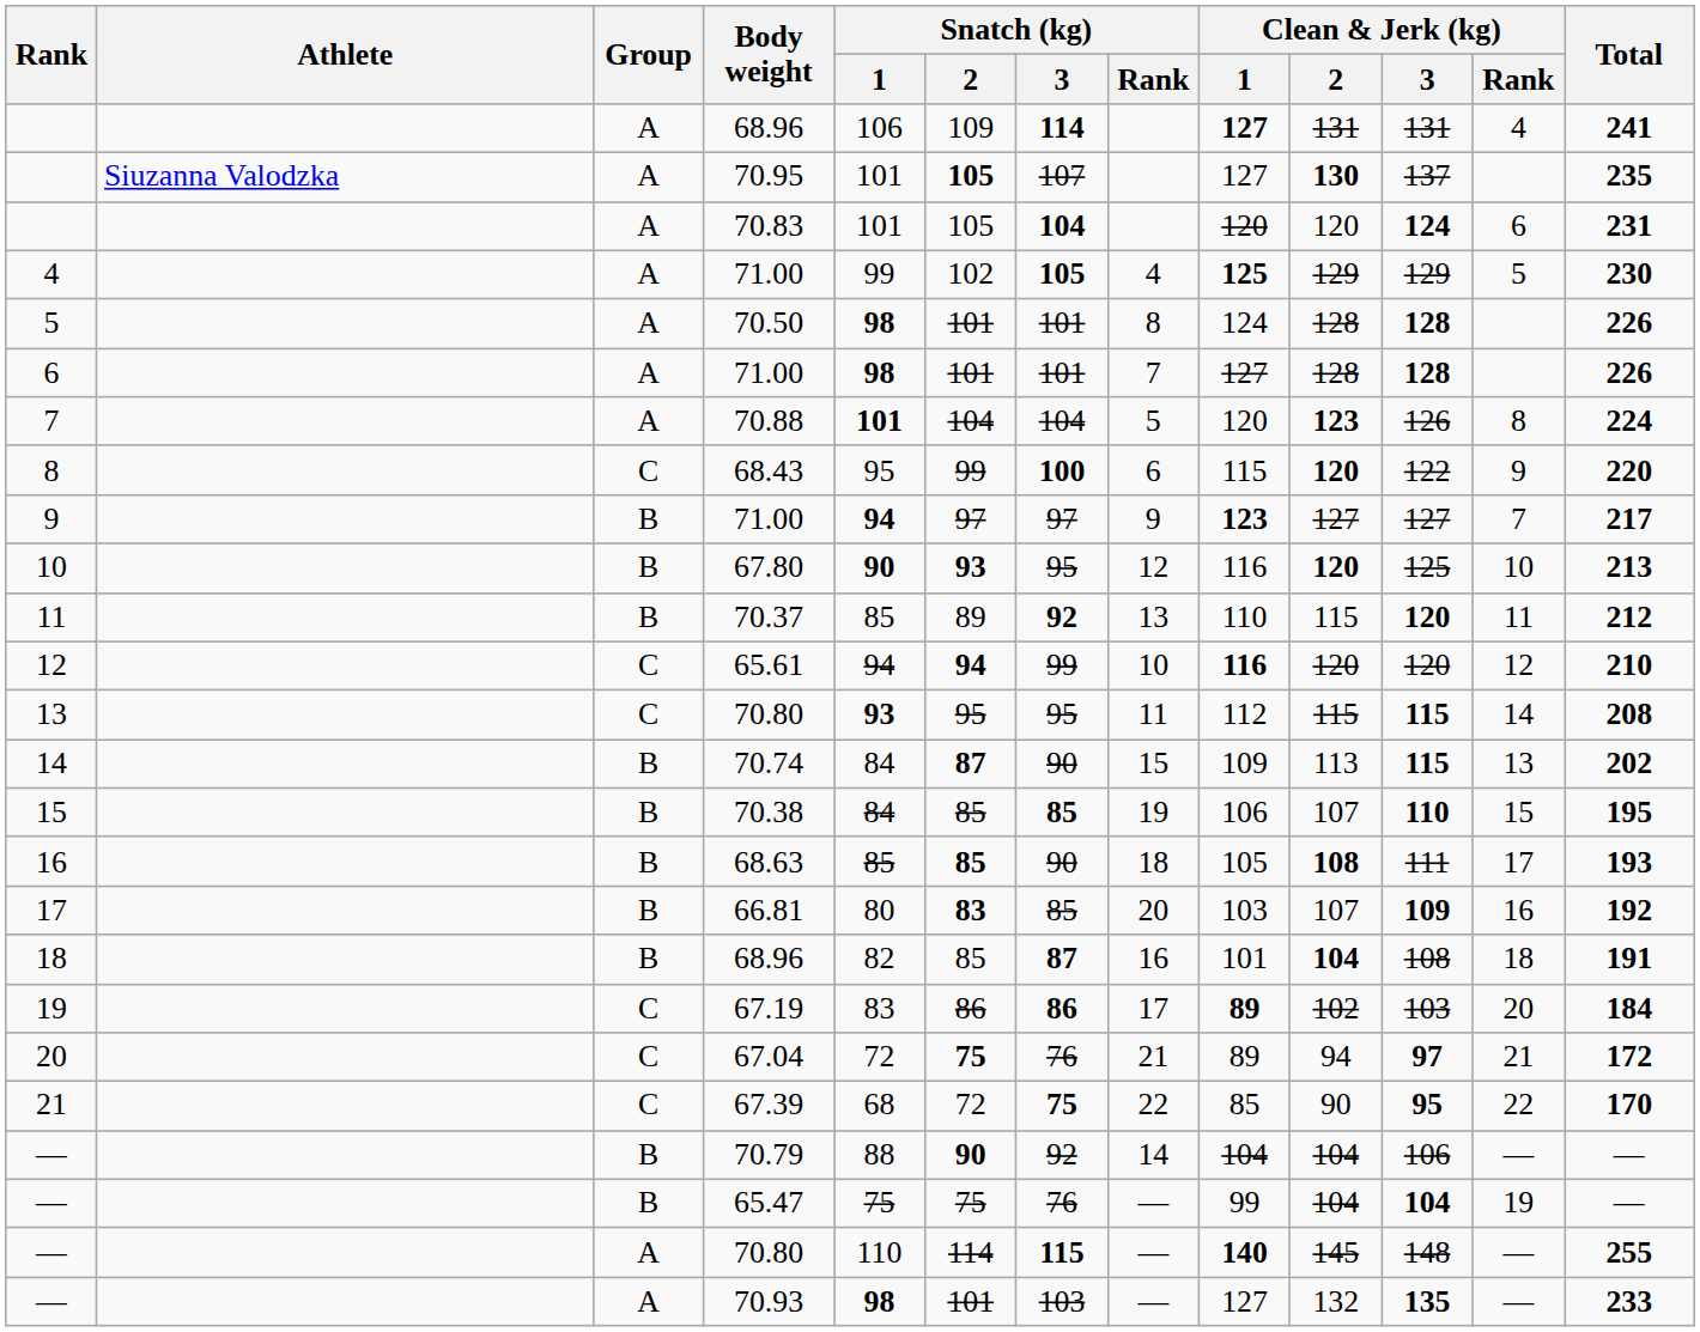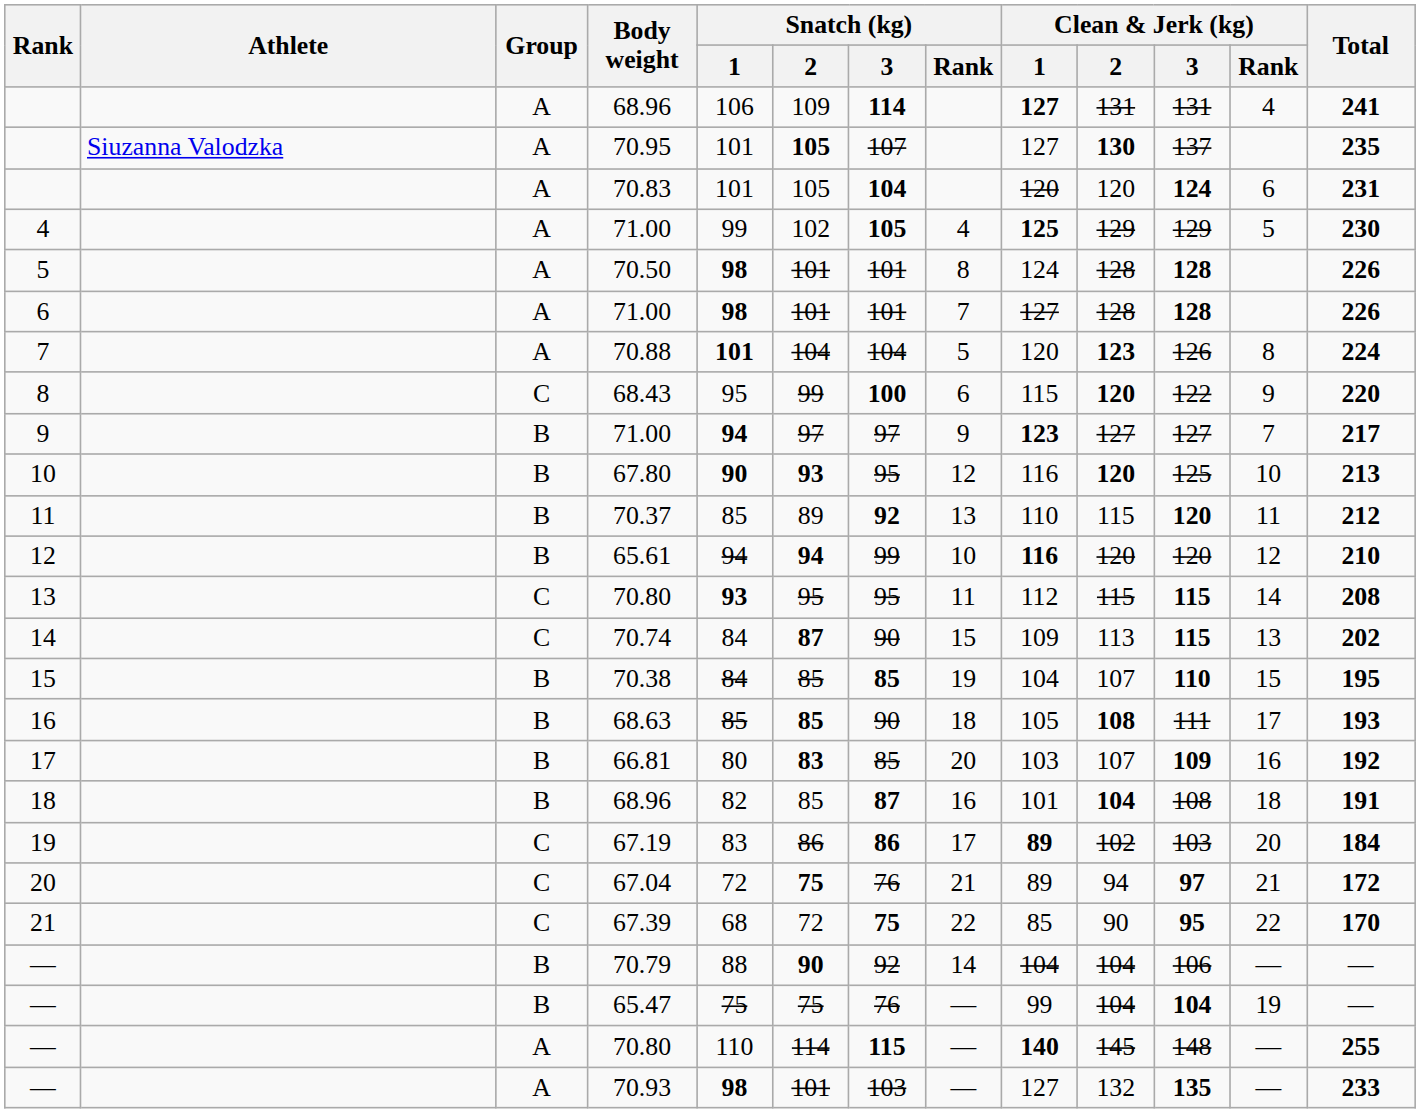65.61 | Group: C -> B
70.74 | Group: B -> C
70.38 | Clean & Jerk (kg) / 1: 106 -> 104
